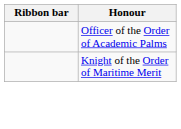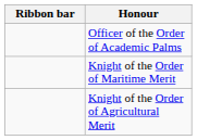+ row: Knight of the Order of Agricultural Merit
